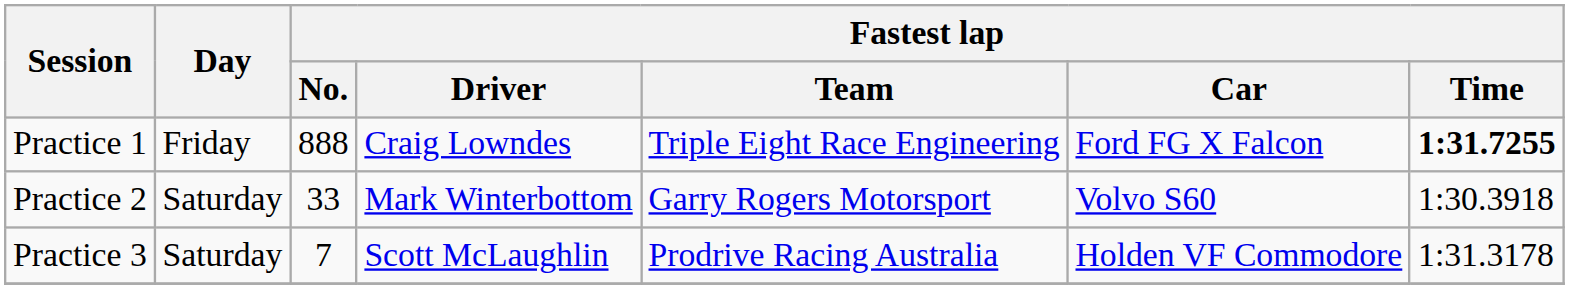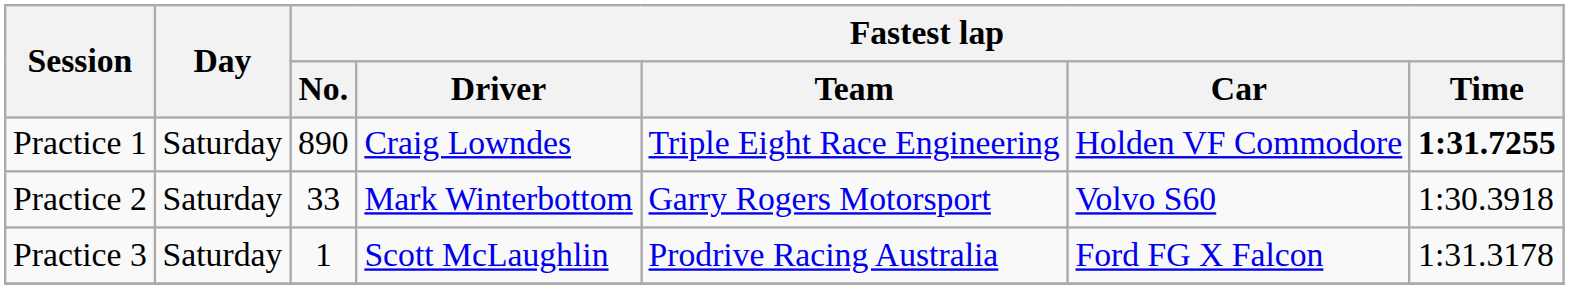Practice 1 | Day: Friday -> Saturday
Practice 1 | Fastest lap / No.: 888 -> 890
Practice 1 | Fastest lap / Car: Ford FG X Falcon -> Holden VF Commodore
Practice 3 | Fastest lap / No.: 7 -> 1
Practice 3 | Fastest lap / Car: Holden VF Commodore -> Ford FG X Falcon
